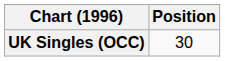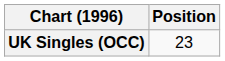UK Singles (OCC) | Position: 30 -> 23
